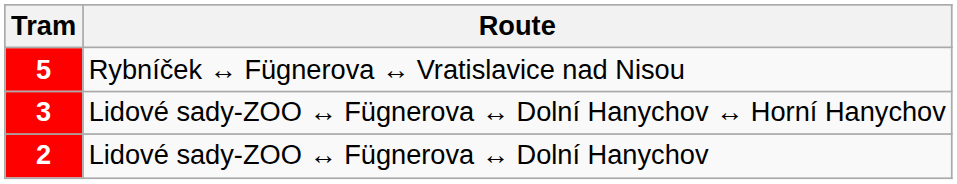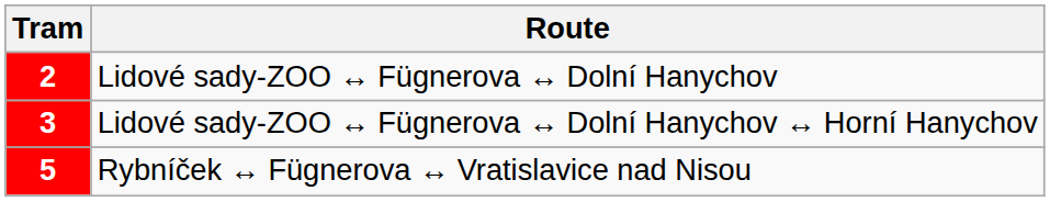rows swapped: Lidové sady-ZOO ↔ Fügnerova ↔ Dolní Hanychov <-> Rybníček ↔ Fügnerova ↔ Vratislavice nad Nisou
